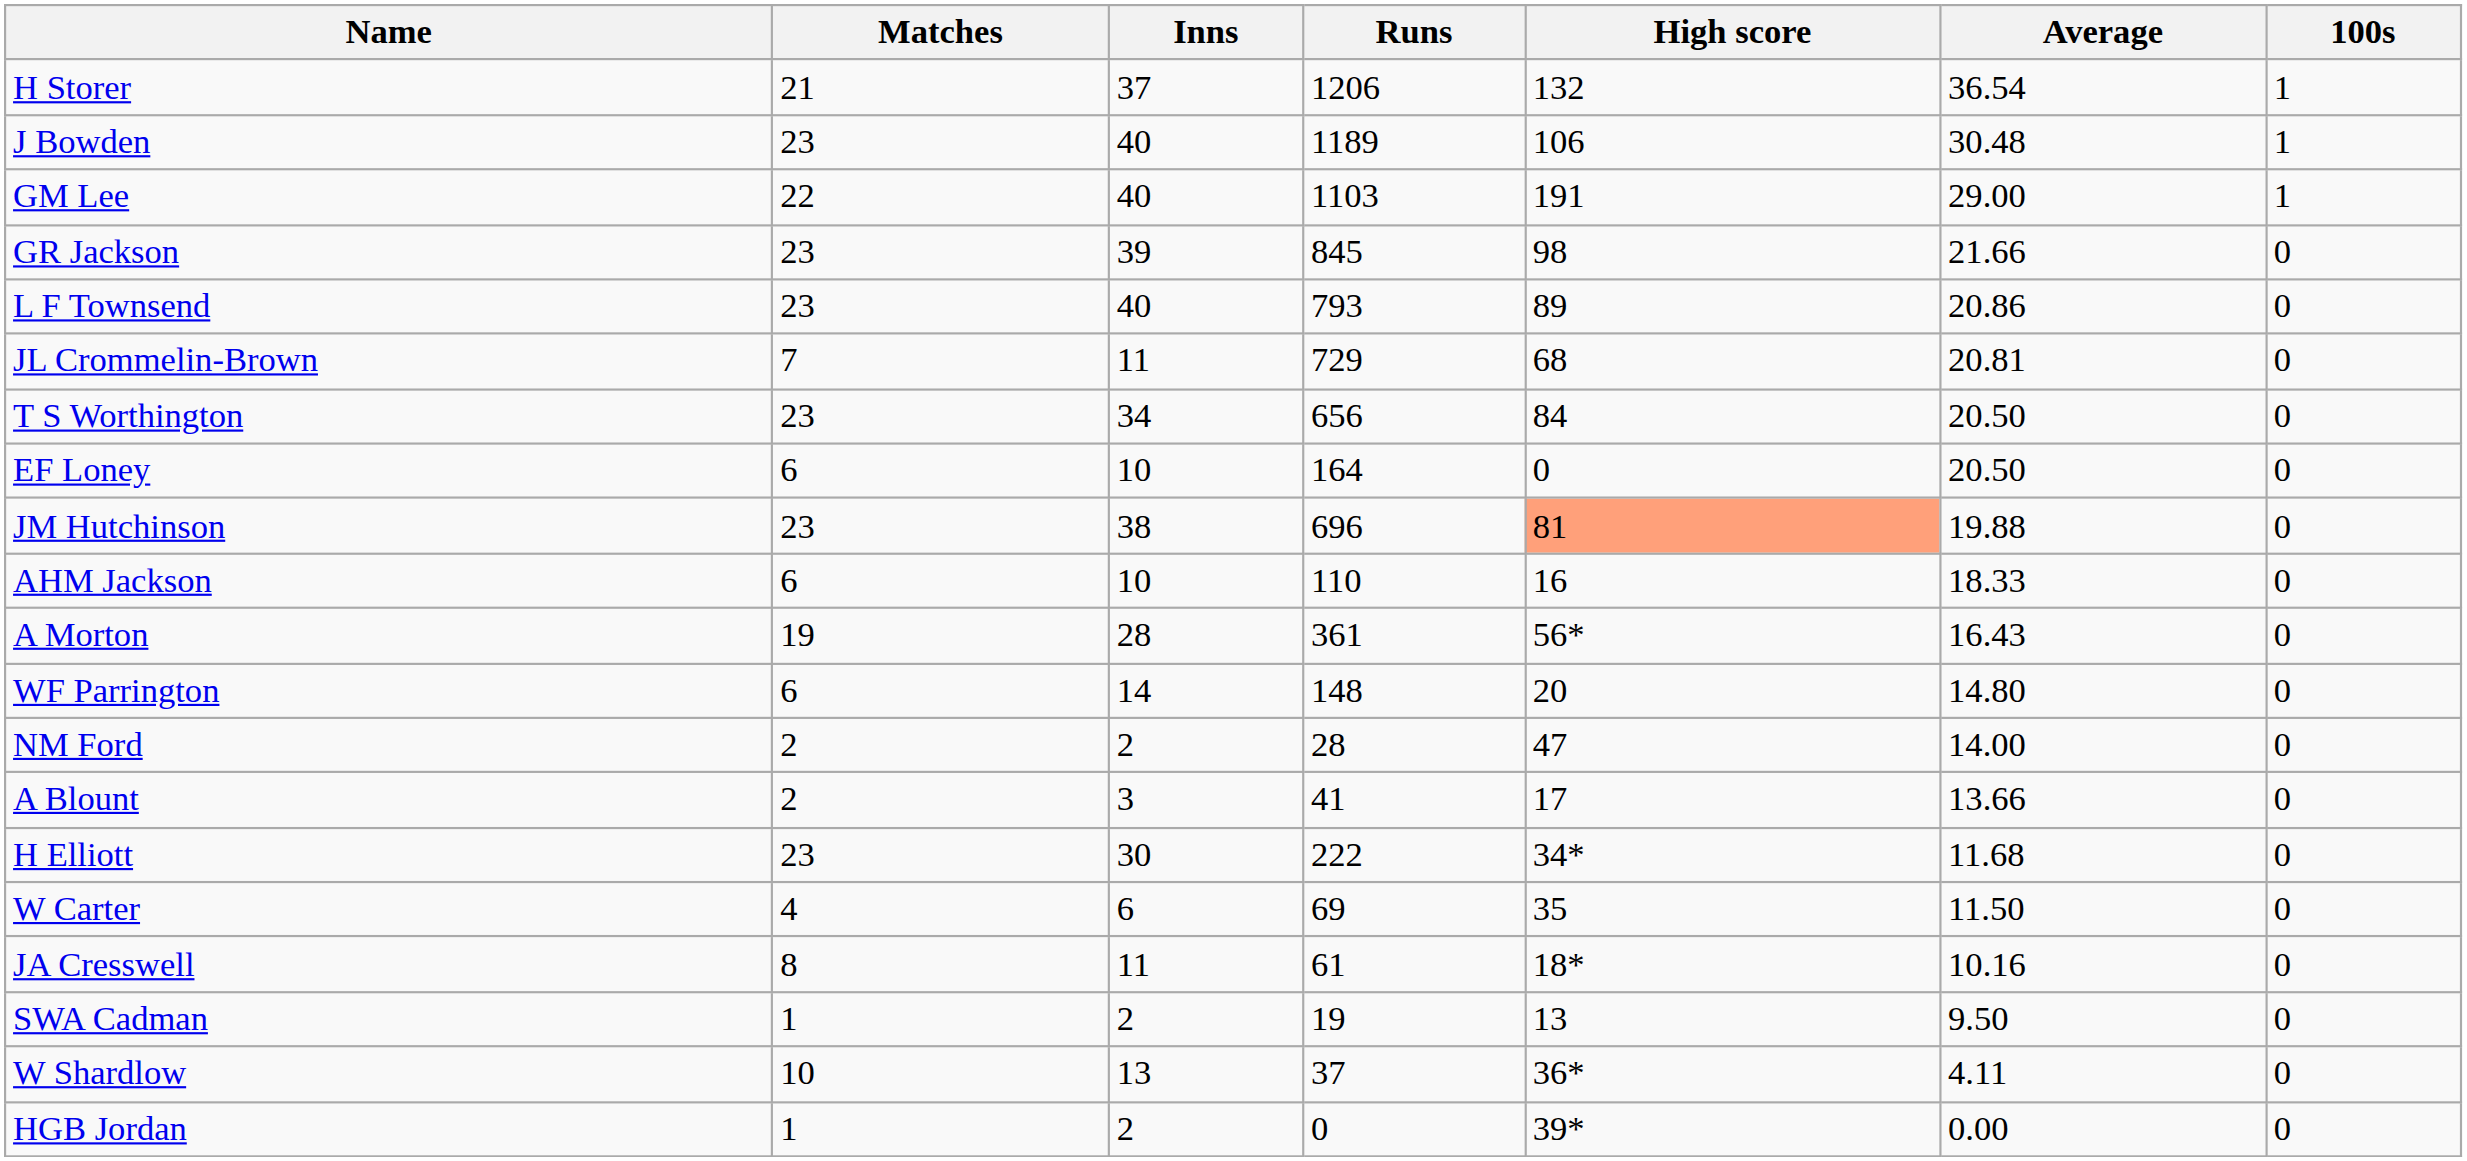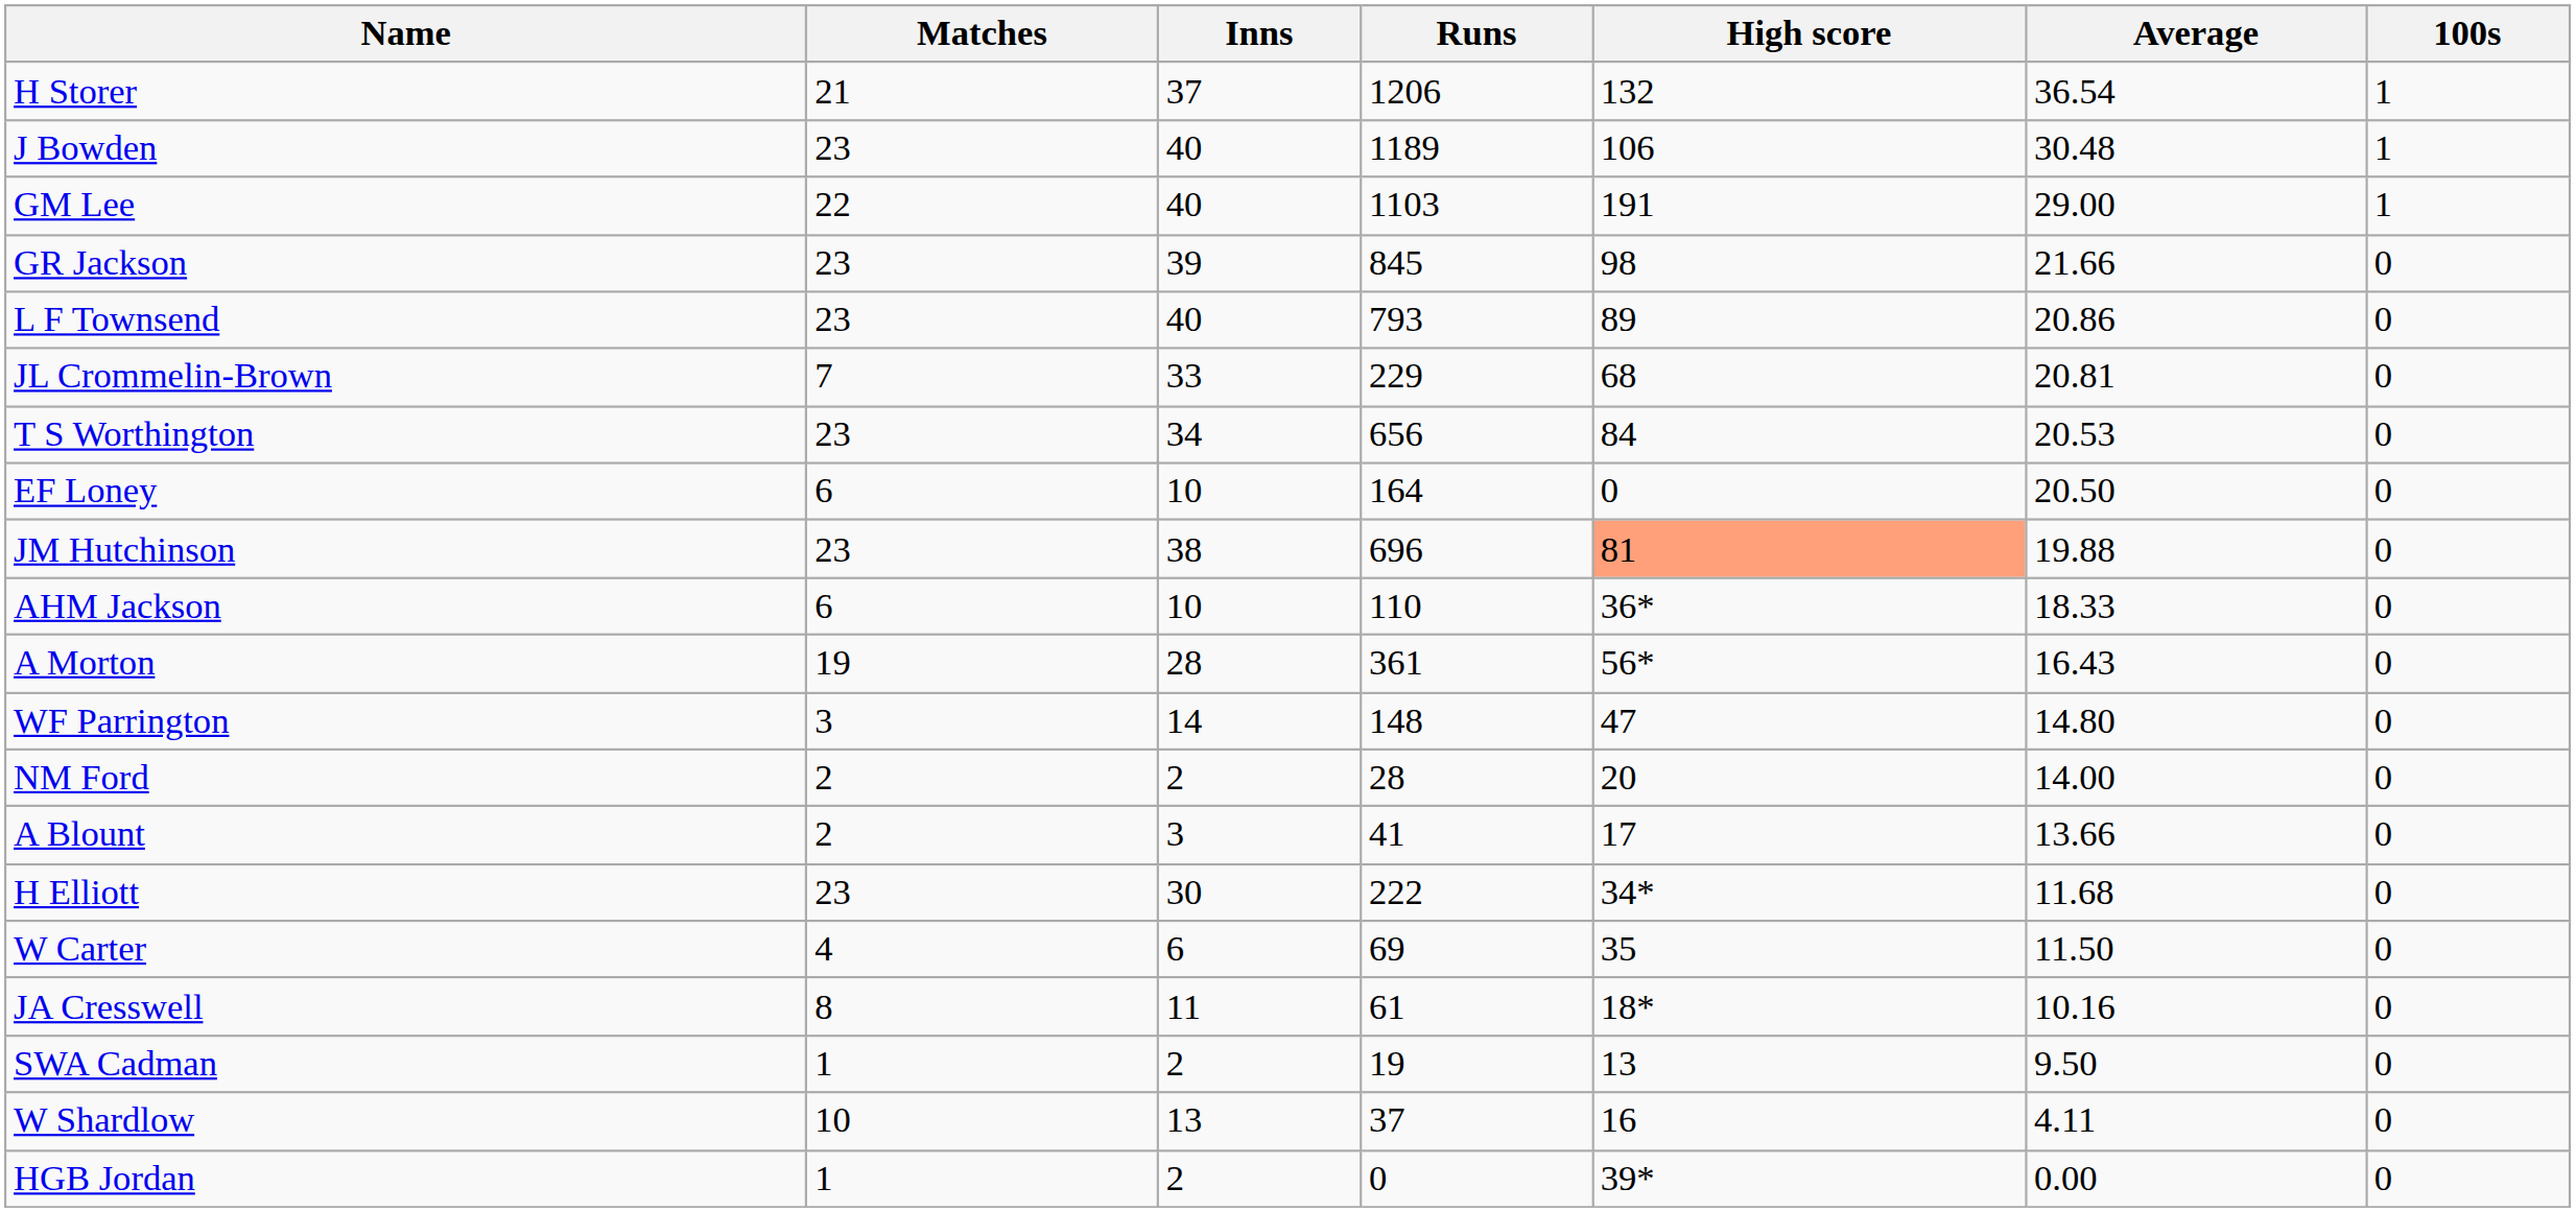JL Crommelin-Brown | Inns: 11 -> 33
JL Crommelin-Brown | Runs: 729 -> 229
T S Worthington | Average: 20.50 -> 20.53
AHM Jackson | High score: 16 -> 36*
WF Parrington | Matches: 6 -> 3
WF Parrington | High score: 20 -> 47
NM Ford | High score: 47 -> 20
W Shardlow | High score: 36* -> 16
